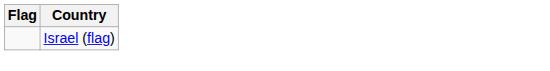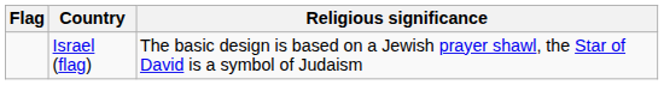+ column: Religious significance | The basic design is based on a Jewish prayer shawl, the Star of David is a symbol of Judaism
